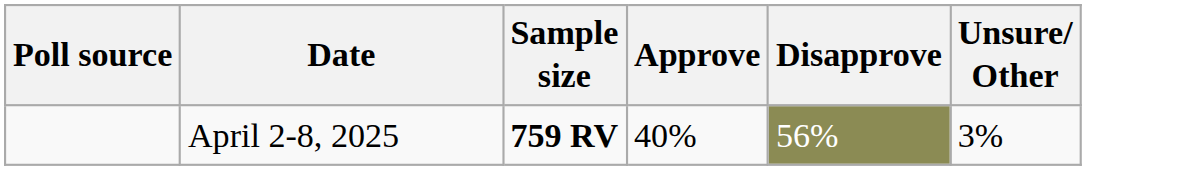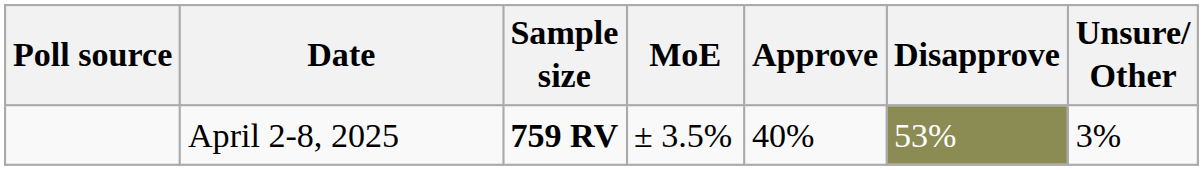+ column: MoE | ± 3.5%
April 2-8, 2025 | Disapprove: 56% -> 53%
